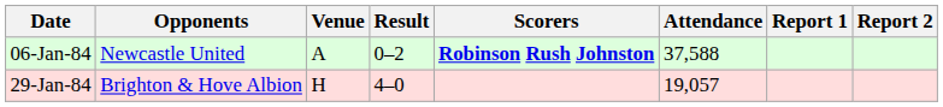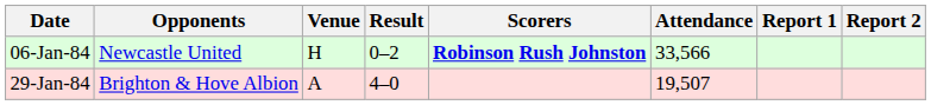06-Jan-84 | Venue: A -> H
06-Jan-84 | Attendance: 37,588 -> 33,566
29-Jan-84 | Venue: H -> A
29-Jan-84 | Attendance: 19,057 -> 19,507
